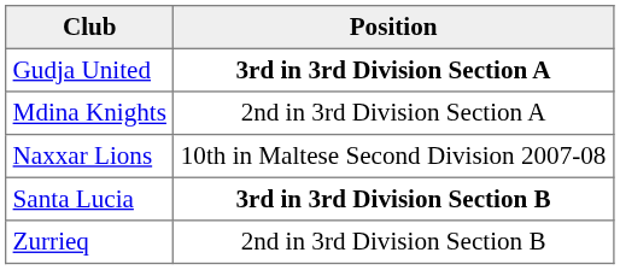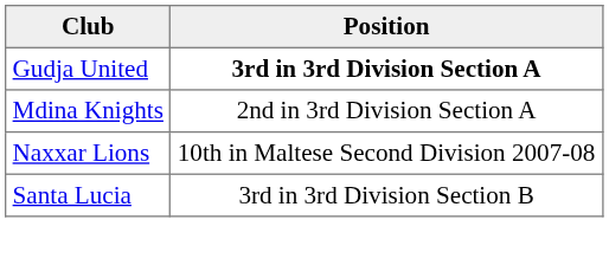Santa Lucia | Position: bold -> normal
- row: Zurrieq | 2nd in 3rd Division Section B
